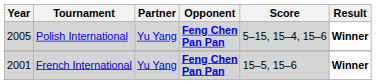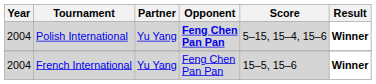Polish International | Year: 2005 -> 2004
French International | Year: 2001 -> 2004
French International | Opponent: bold -> normal
